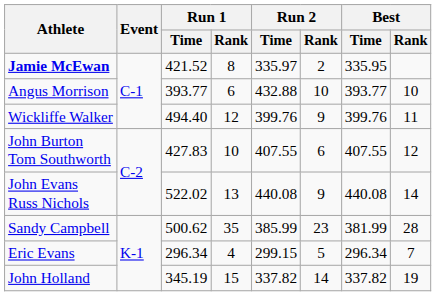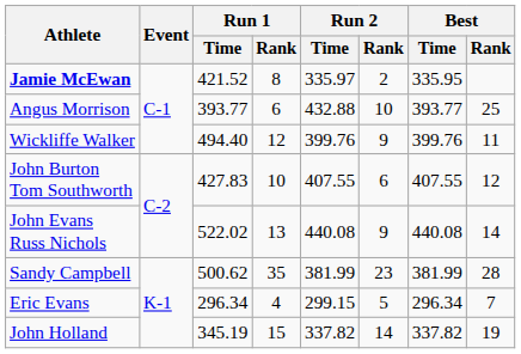Angus Morrison | Best / Rank: 10 -> 25
Sandy Campbell | Run 2 / Time: 385.99 -> 381.99
